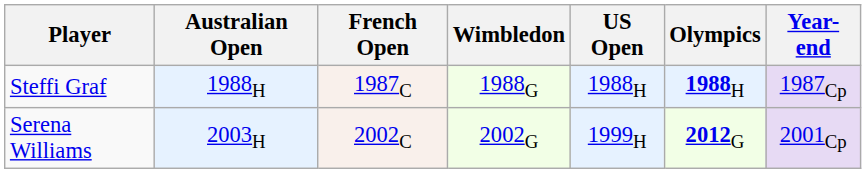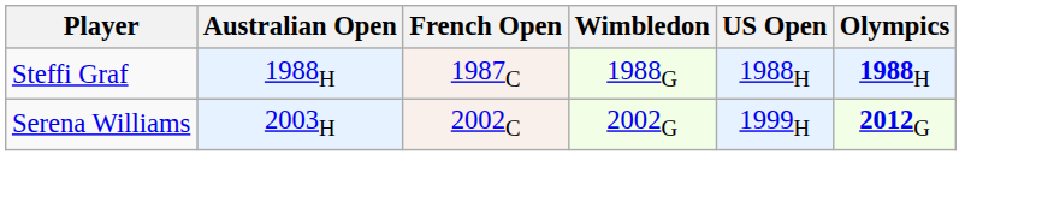- column: Year-end | 1987Cp | 2001Cp
